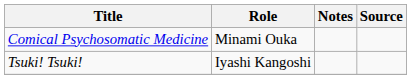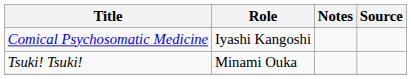Comical Psychosomatic Medicine | Role: Minami Ouka -> Iyashi Kangoshi
Tsuki! Tsuki! | Role: Iyashi Kangoshi -> Minami Ouka
